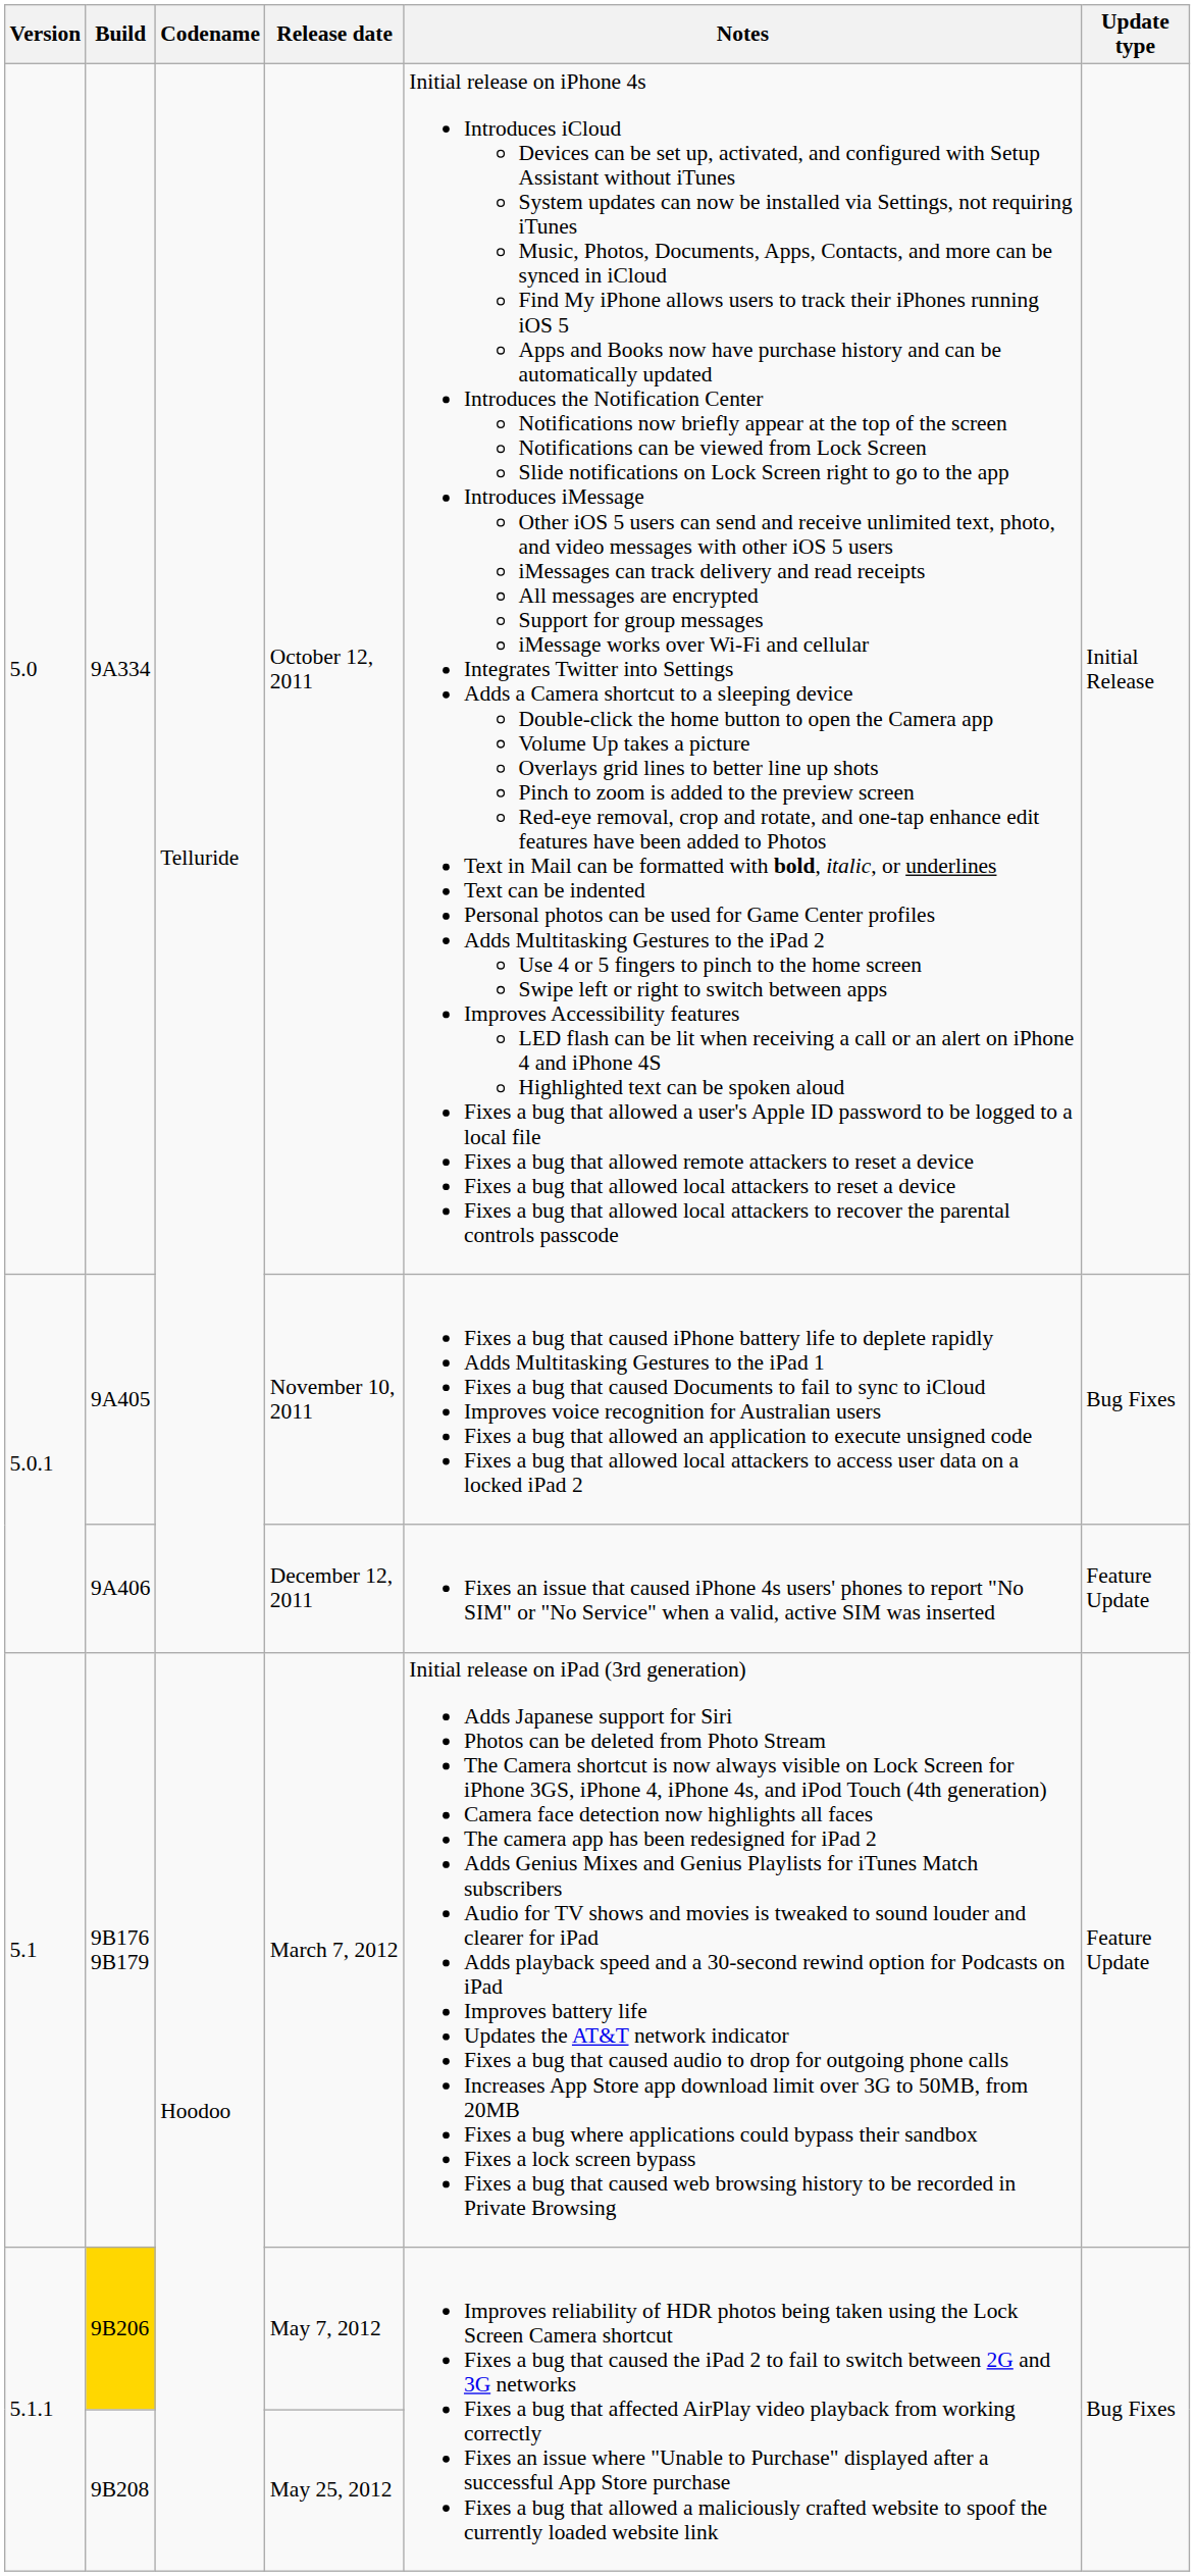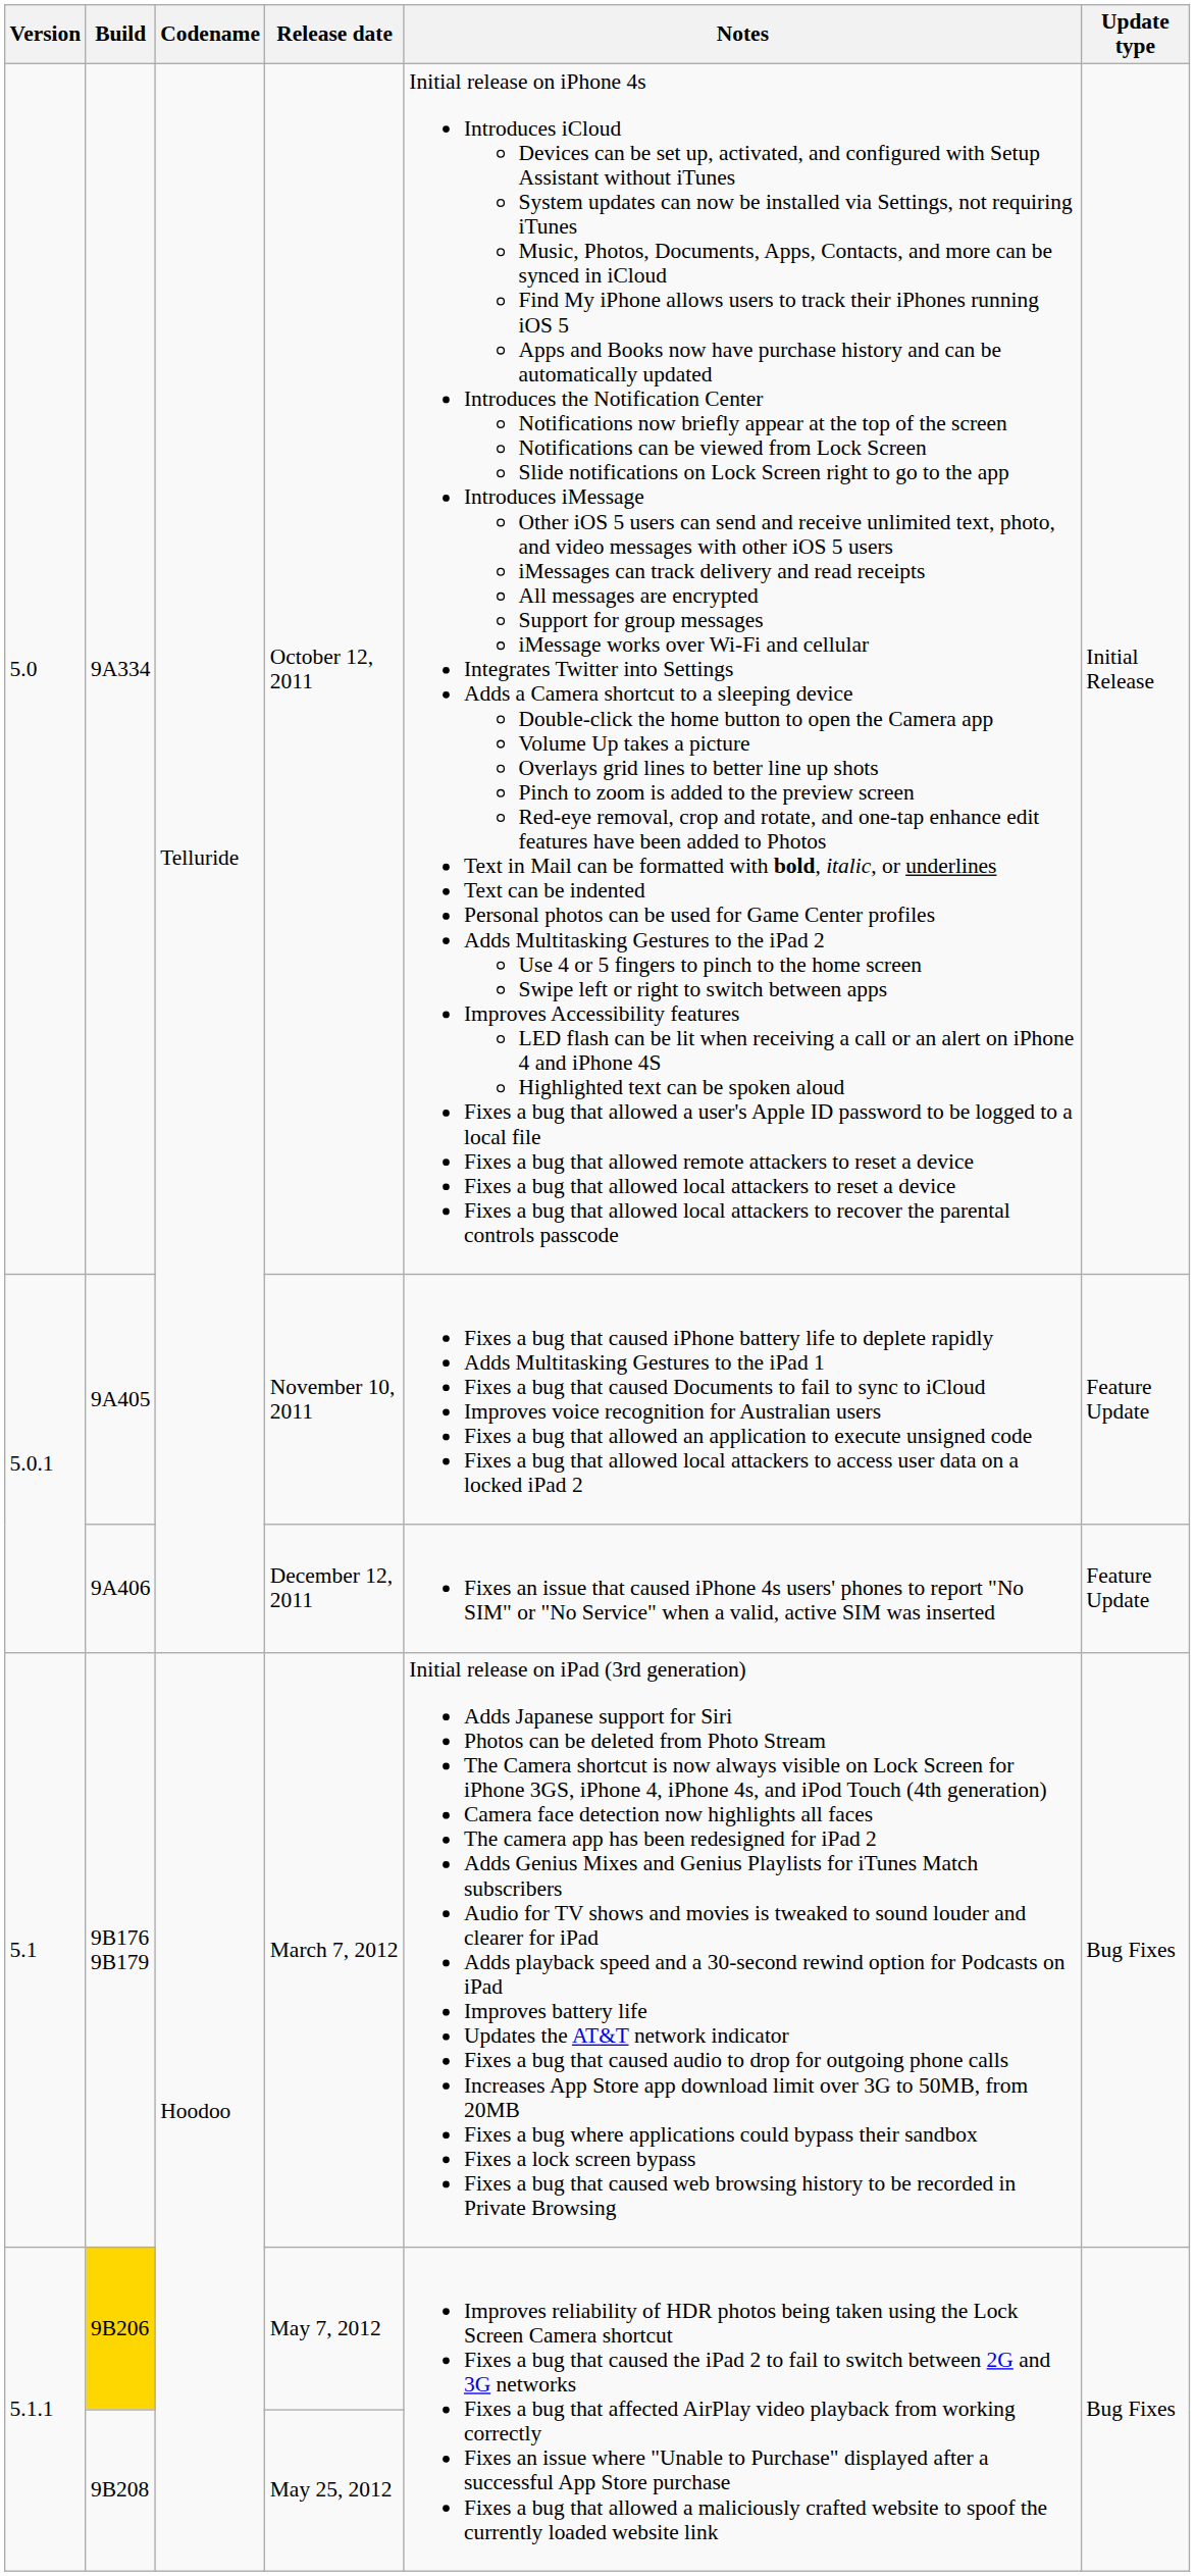November 10, 2011 | Update type: Bug Fixes -> Feature Update
March 7, 2012 | Update type: Feature Update -> Bug Fixes
